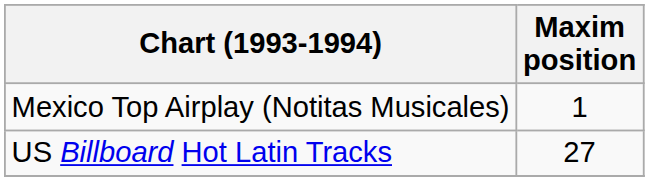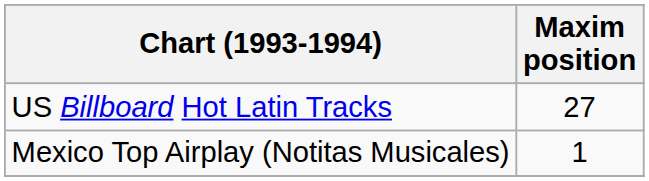rows swapped: Mexico Top Airplay (Notitas Musicales) <-> US Billboard Hot Latin Tracks
